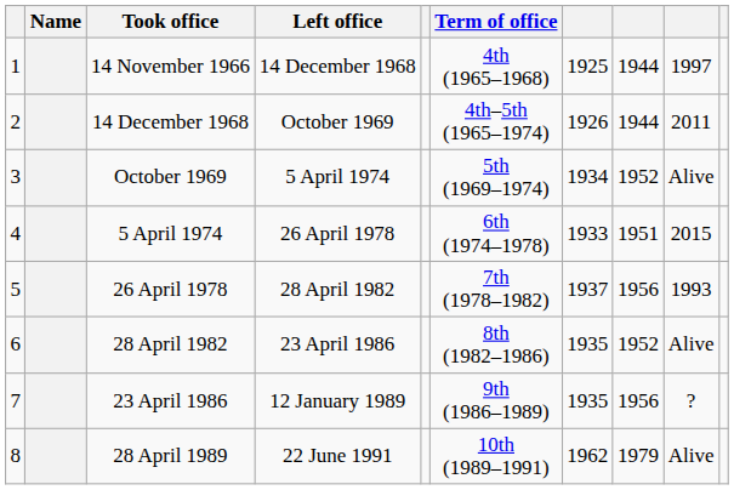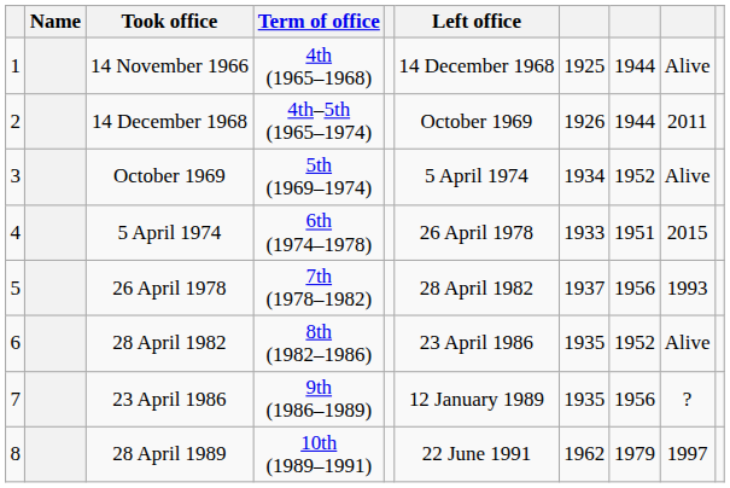columns swapped: Left office <-> Term of office
14 November 1966 | column 9: 1997 -> Alive
28 April 1989 | column 9: Alive -> 1997
